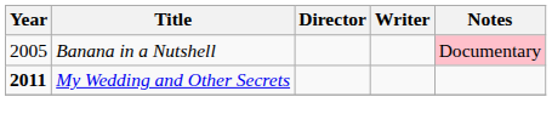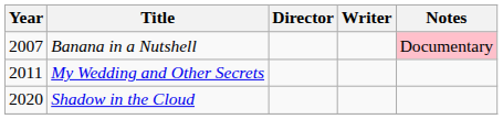Banana in a Nutshell | Year: 2005 -> 2007
My Wedding and Other Secrets | Year: bold -> normal
+ row: 2020 | Shadow in the Cloud
